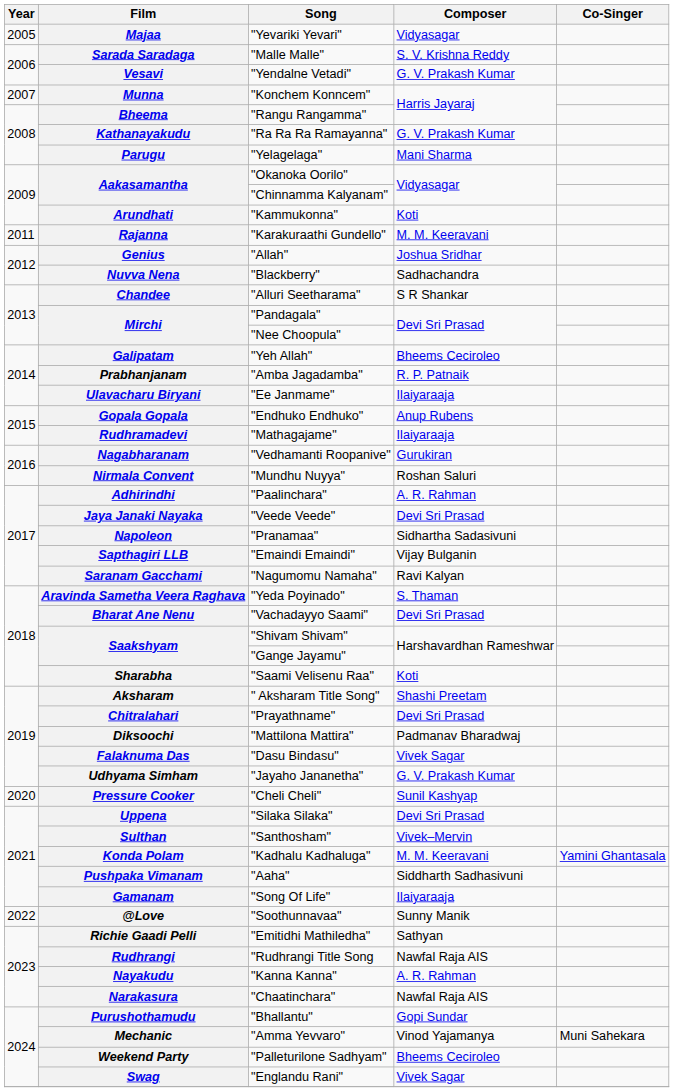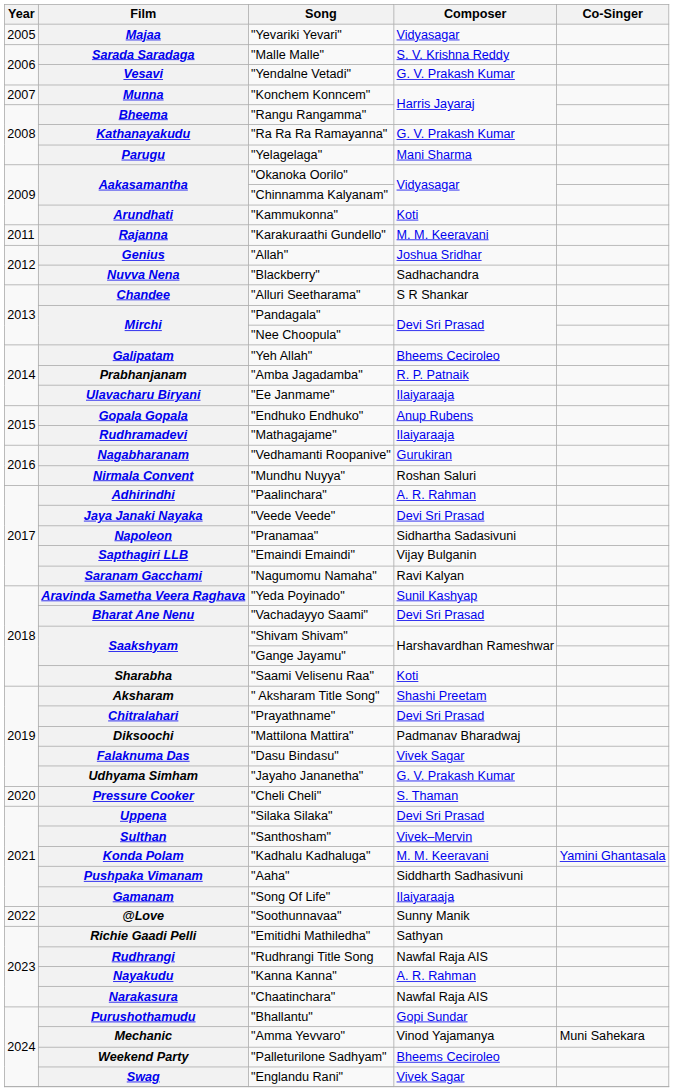Aravinda Sametha Veera Raghava | Composer: S. Thaman -> Sunil Kashyap
Pressure Cooker | Composer: Sunil Kashyap -> S. Thaman
